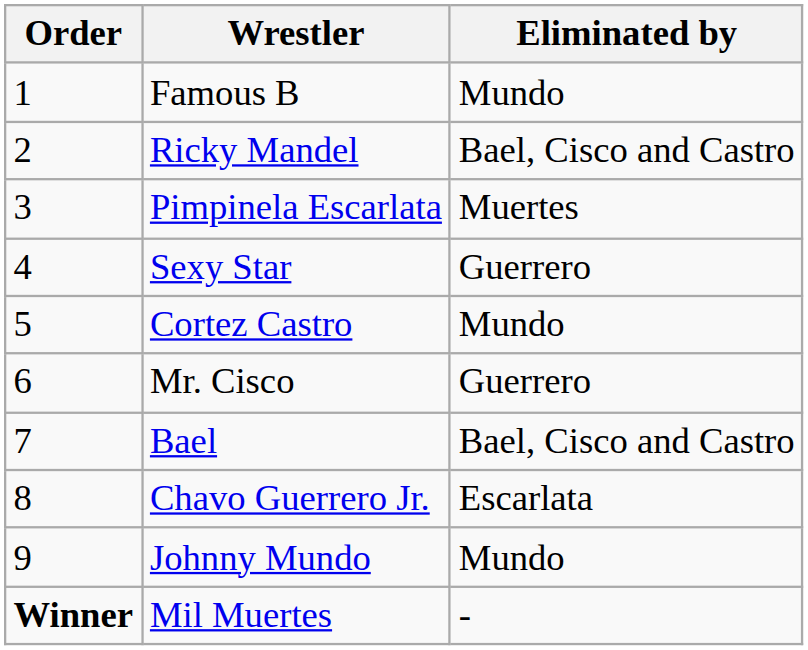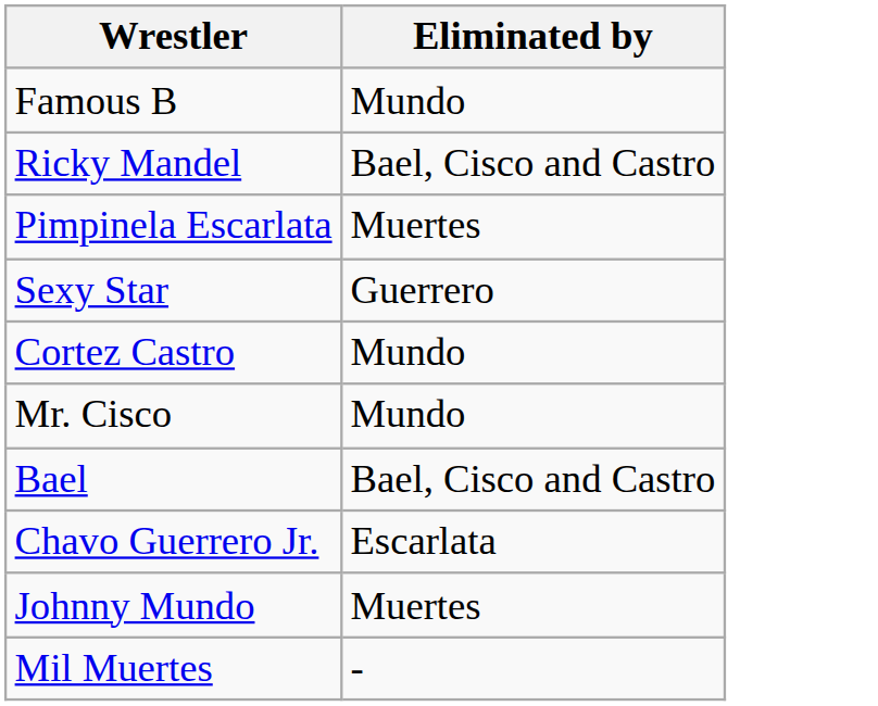- column: Order | 1 | 2 | 3 | 4 | 5 | 6 | 7 | 8 | 9 | Winner
Mr. Cisco | Eliminated by: Guerrero -> Mundo
Johnny Mundo | Eliminated by: Mundo -> Muertes
